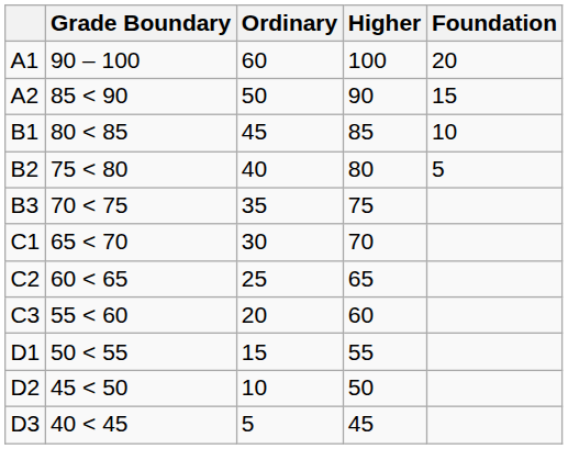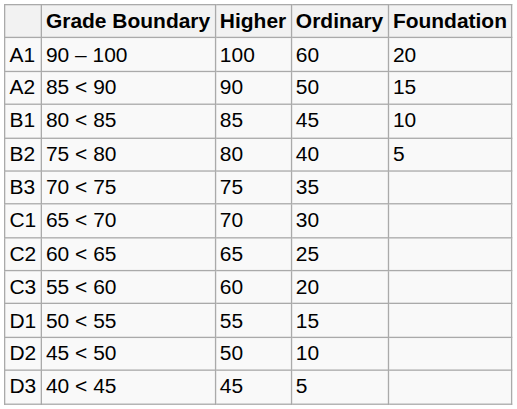columns swapped: Higher <-> Ordinary
